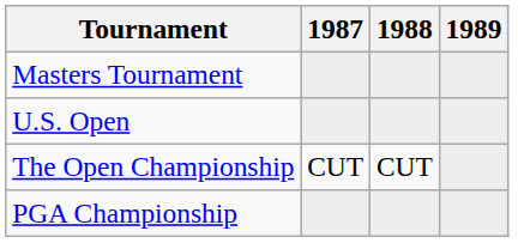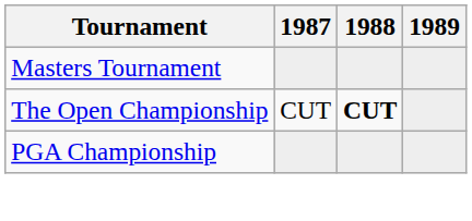- row: U.S. Open
The Open Championship | 1988: normal -> bold
